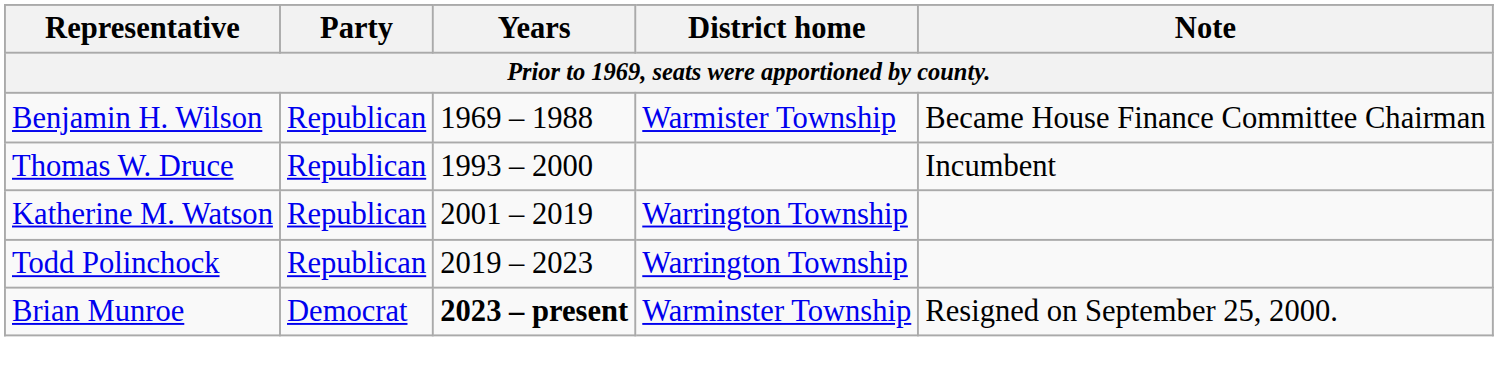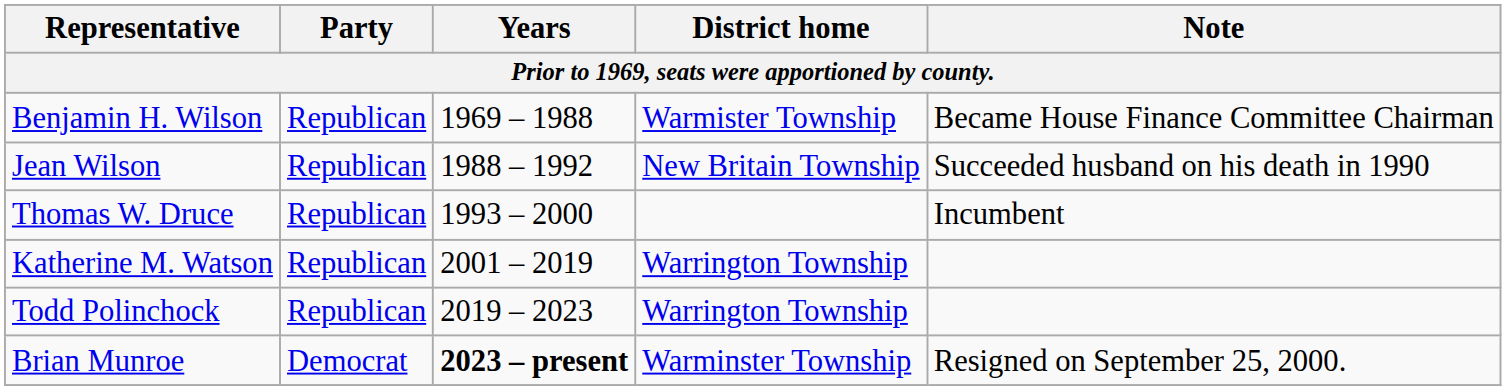+ row: Jean Wilson | Republican | 1988 – 1992 | New Britain Township | Succeeded husband on his death in 1990
